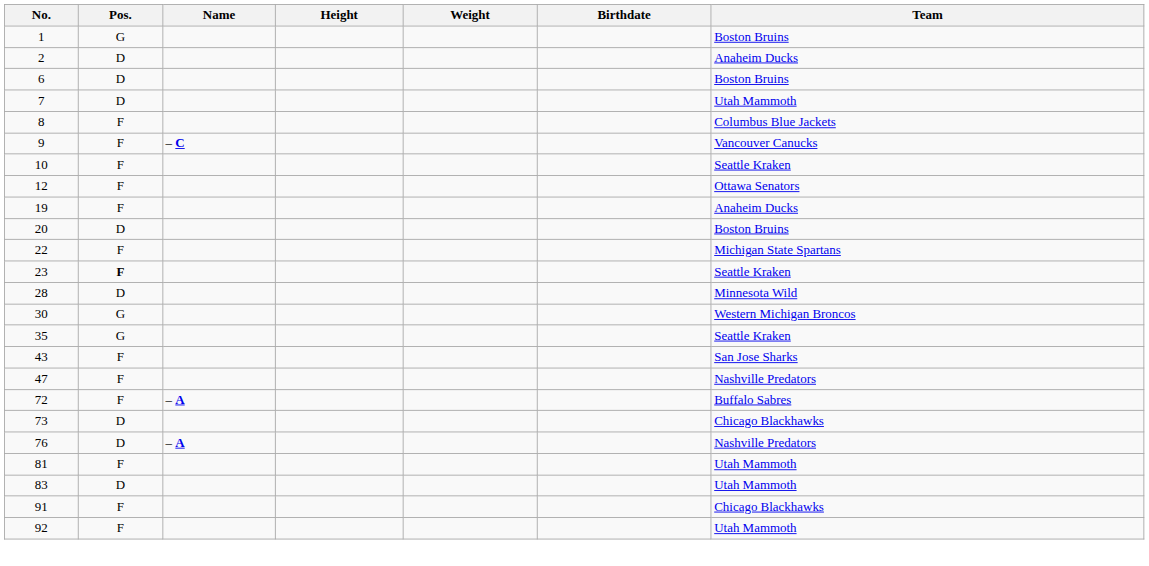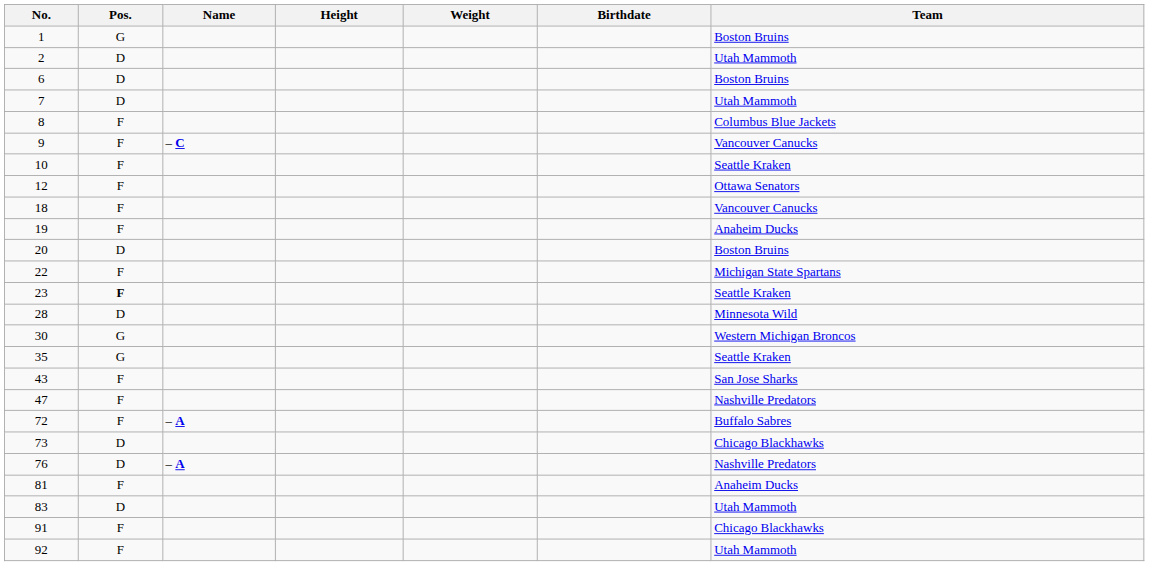2 | Team: Anaheim Ducks -> Utah Mammoth
+ row: 18 | F | Vancouver Canucks
81 | Team: Utah Mammoth -> Anaheim Ducks
